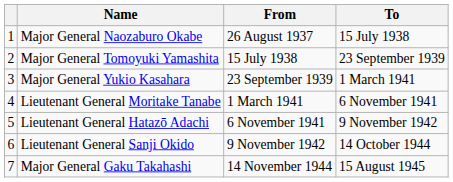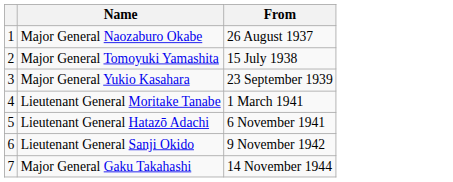- column: To | 15 July 1938 | 23 September 1939 | 1 March 1941 | 6 November 1941 | 9 November 1942 | 14 October 1944 | 15 August 1945
